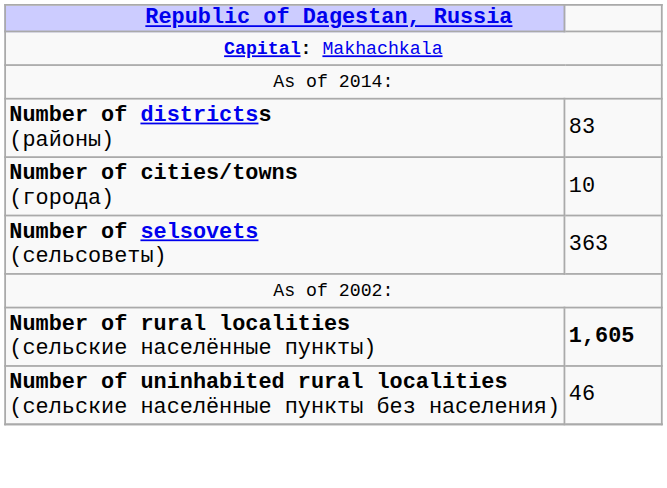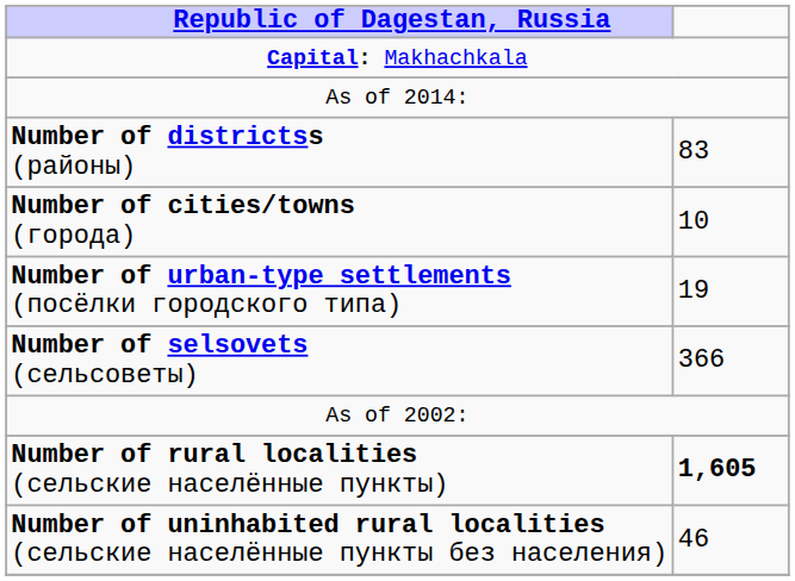+ row: Number of urban-type settlements (посёлки городского типа) | 19
Number of selsovets (сельсоветы) | column 2: 363 -> 366
